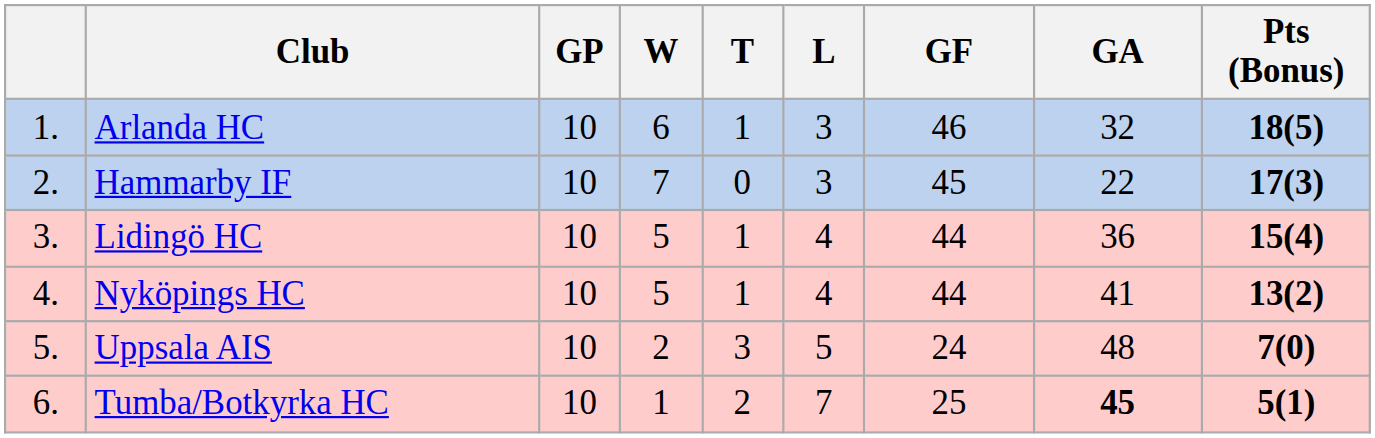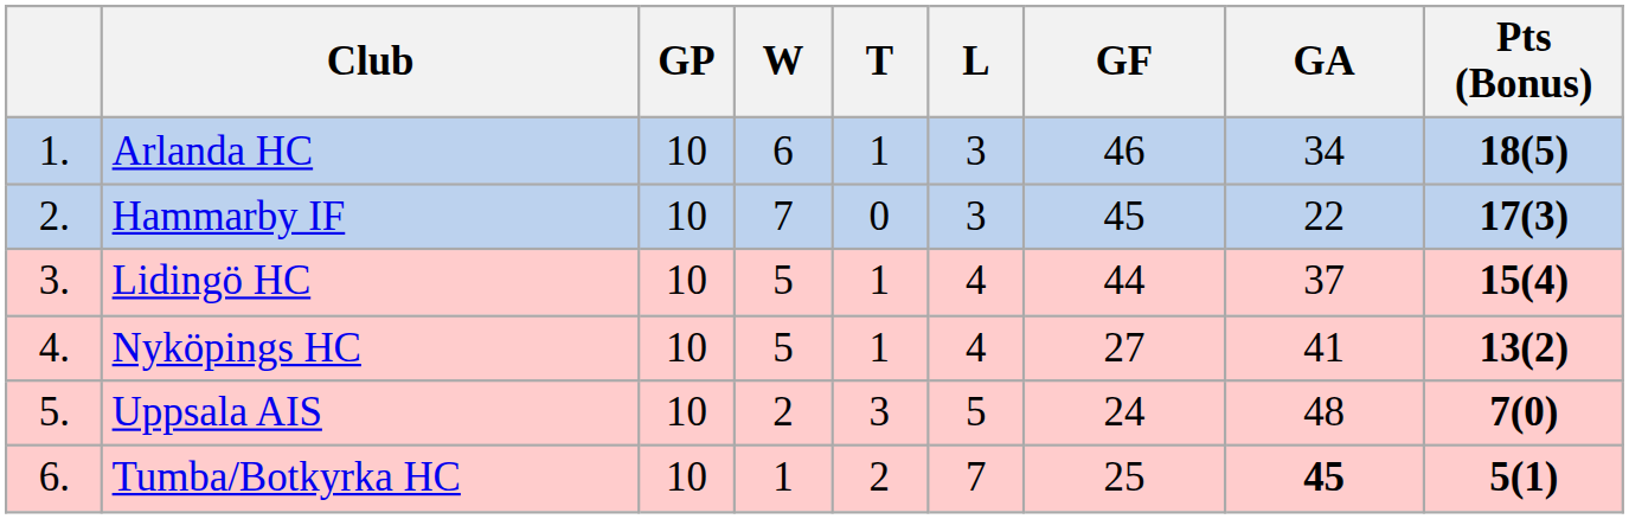Arlanda HC | GA: 32 -> 34
Lidingö HC | GA: 36 -> 37
Nyköpings HC | GF: 44 -> 27
